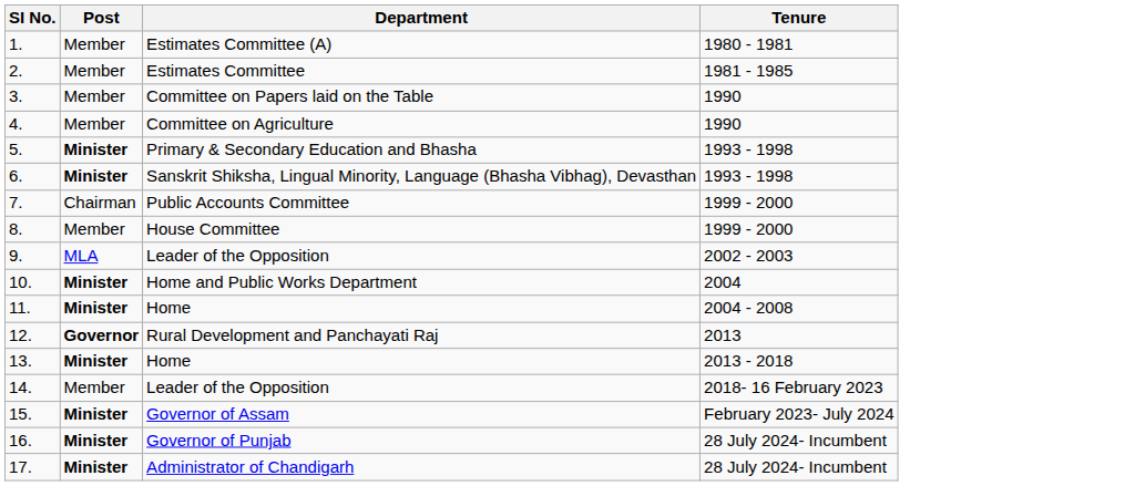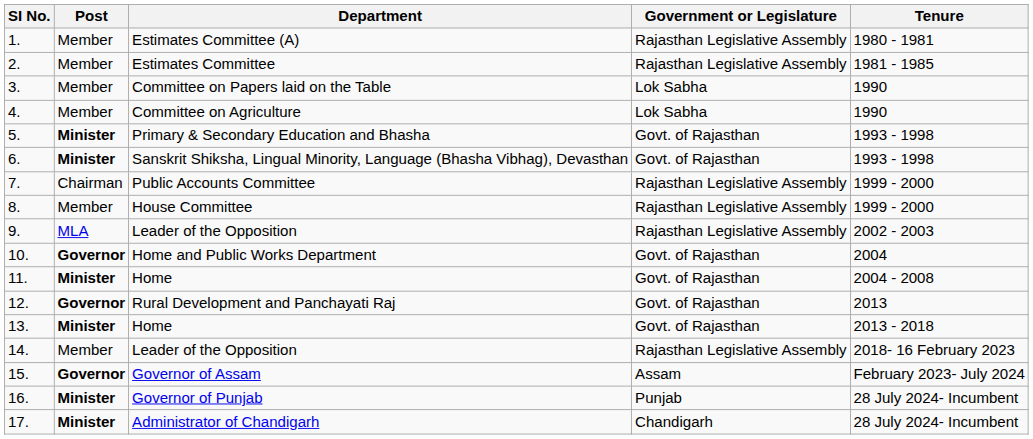+ column: Government or Legislature | Rajasthan Legislative Assembly | Rajasthan Legislative Assembly | Lok Sabha | Lok Sabha | Govt. of Rajasthan | Govt. of Rajasthan | Rajasthan Legislative Assembly | Rajasthan Legislative Assembly | Rajasthan Legislative Assembly | Govt. of Rajasthan | Govt. of Rajasthan | Govt. of Rajasthan | Govt. of Rajasthan | Rajasthan Legislative Assembly | Assam | Punjab | Chandigarh
10. | Post: Minister -> Governor
15. | Post: Minister -> Governor
